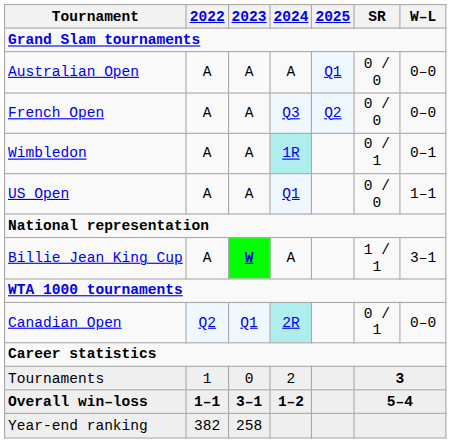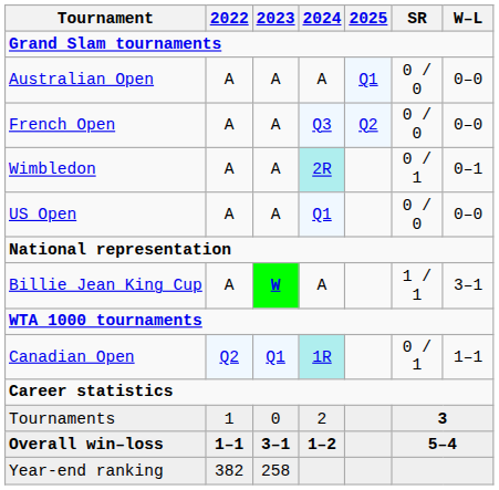Wimbledon | 2024: 1R -> 2R
US Open | W–L: 1–1 -> 0–0
Canadian Open | 2024: 2R -> 1R
Canadian Open | W–L: 0–0 -> 1–1
